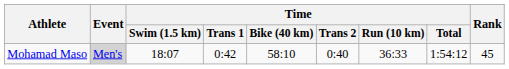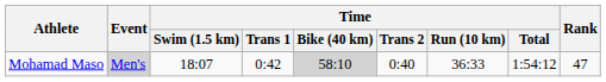Mohamad Maso | Time / Bike (40 km): no background -> lightgrey background
Mohamad Maso | Rank: 45 -> 47
